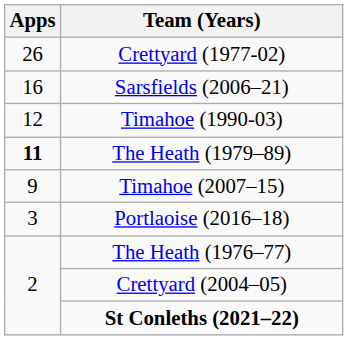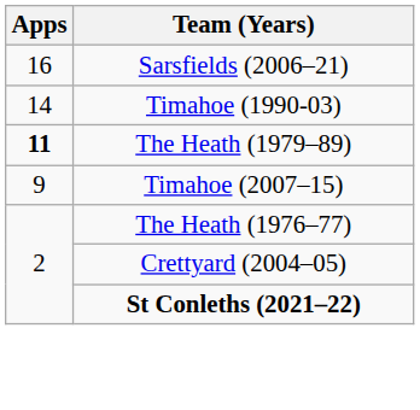- row: 26 | Crettyard (1977-02)
Timahoe (1990-03) | Apps: 12 -> 14
- row: 3 | Portlaoise (2016–18)
